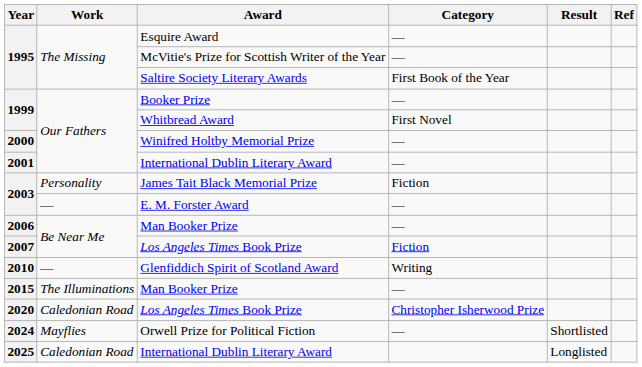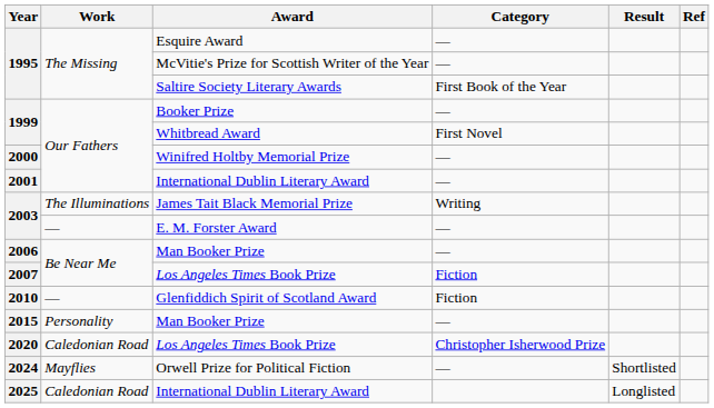James Tait Black Memorial Prize | Work: Personality -> The Illuminations
James Tait Black Memorial Prize | Category: Fiction -> Writing
Glenfiddich Spirit of Scotland Award | Category: Writing -> Fiction
2015 / Man Booker Prize | Work: The Illuminations -> Personality
